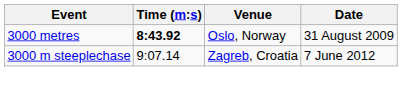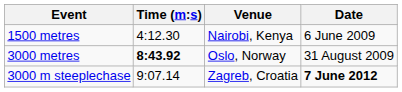+ row: 1500 metres | 4:12.30 | Nairobi, Kenya | 6 June 2009
3000 m steeplechase | Date: normal -> bold
